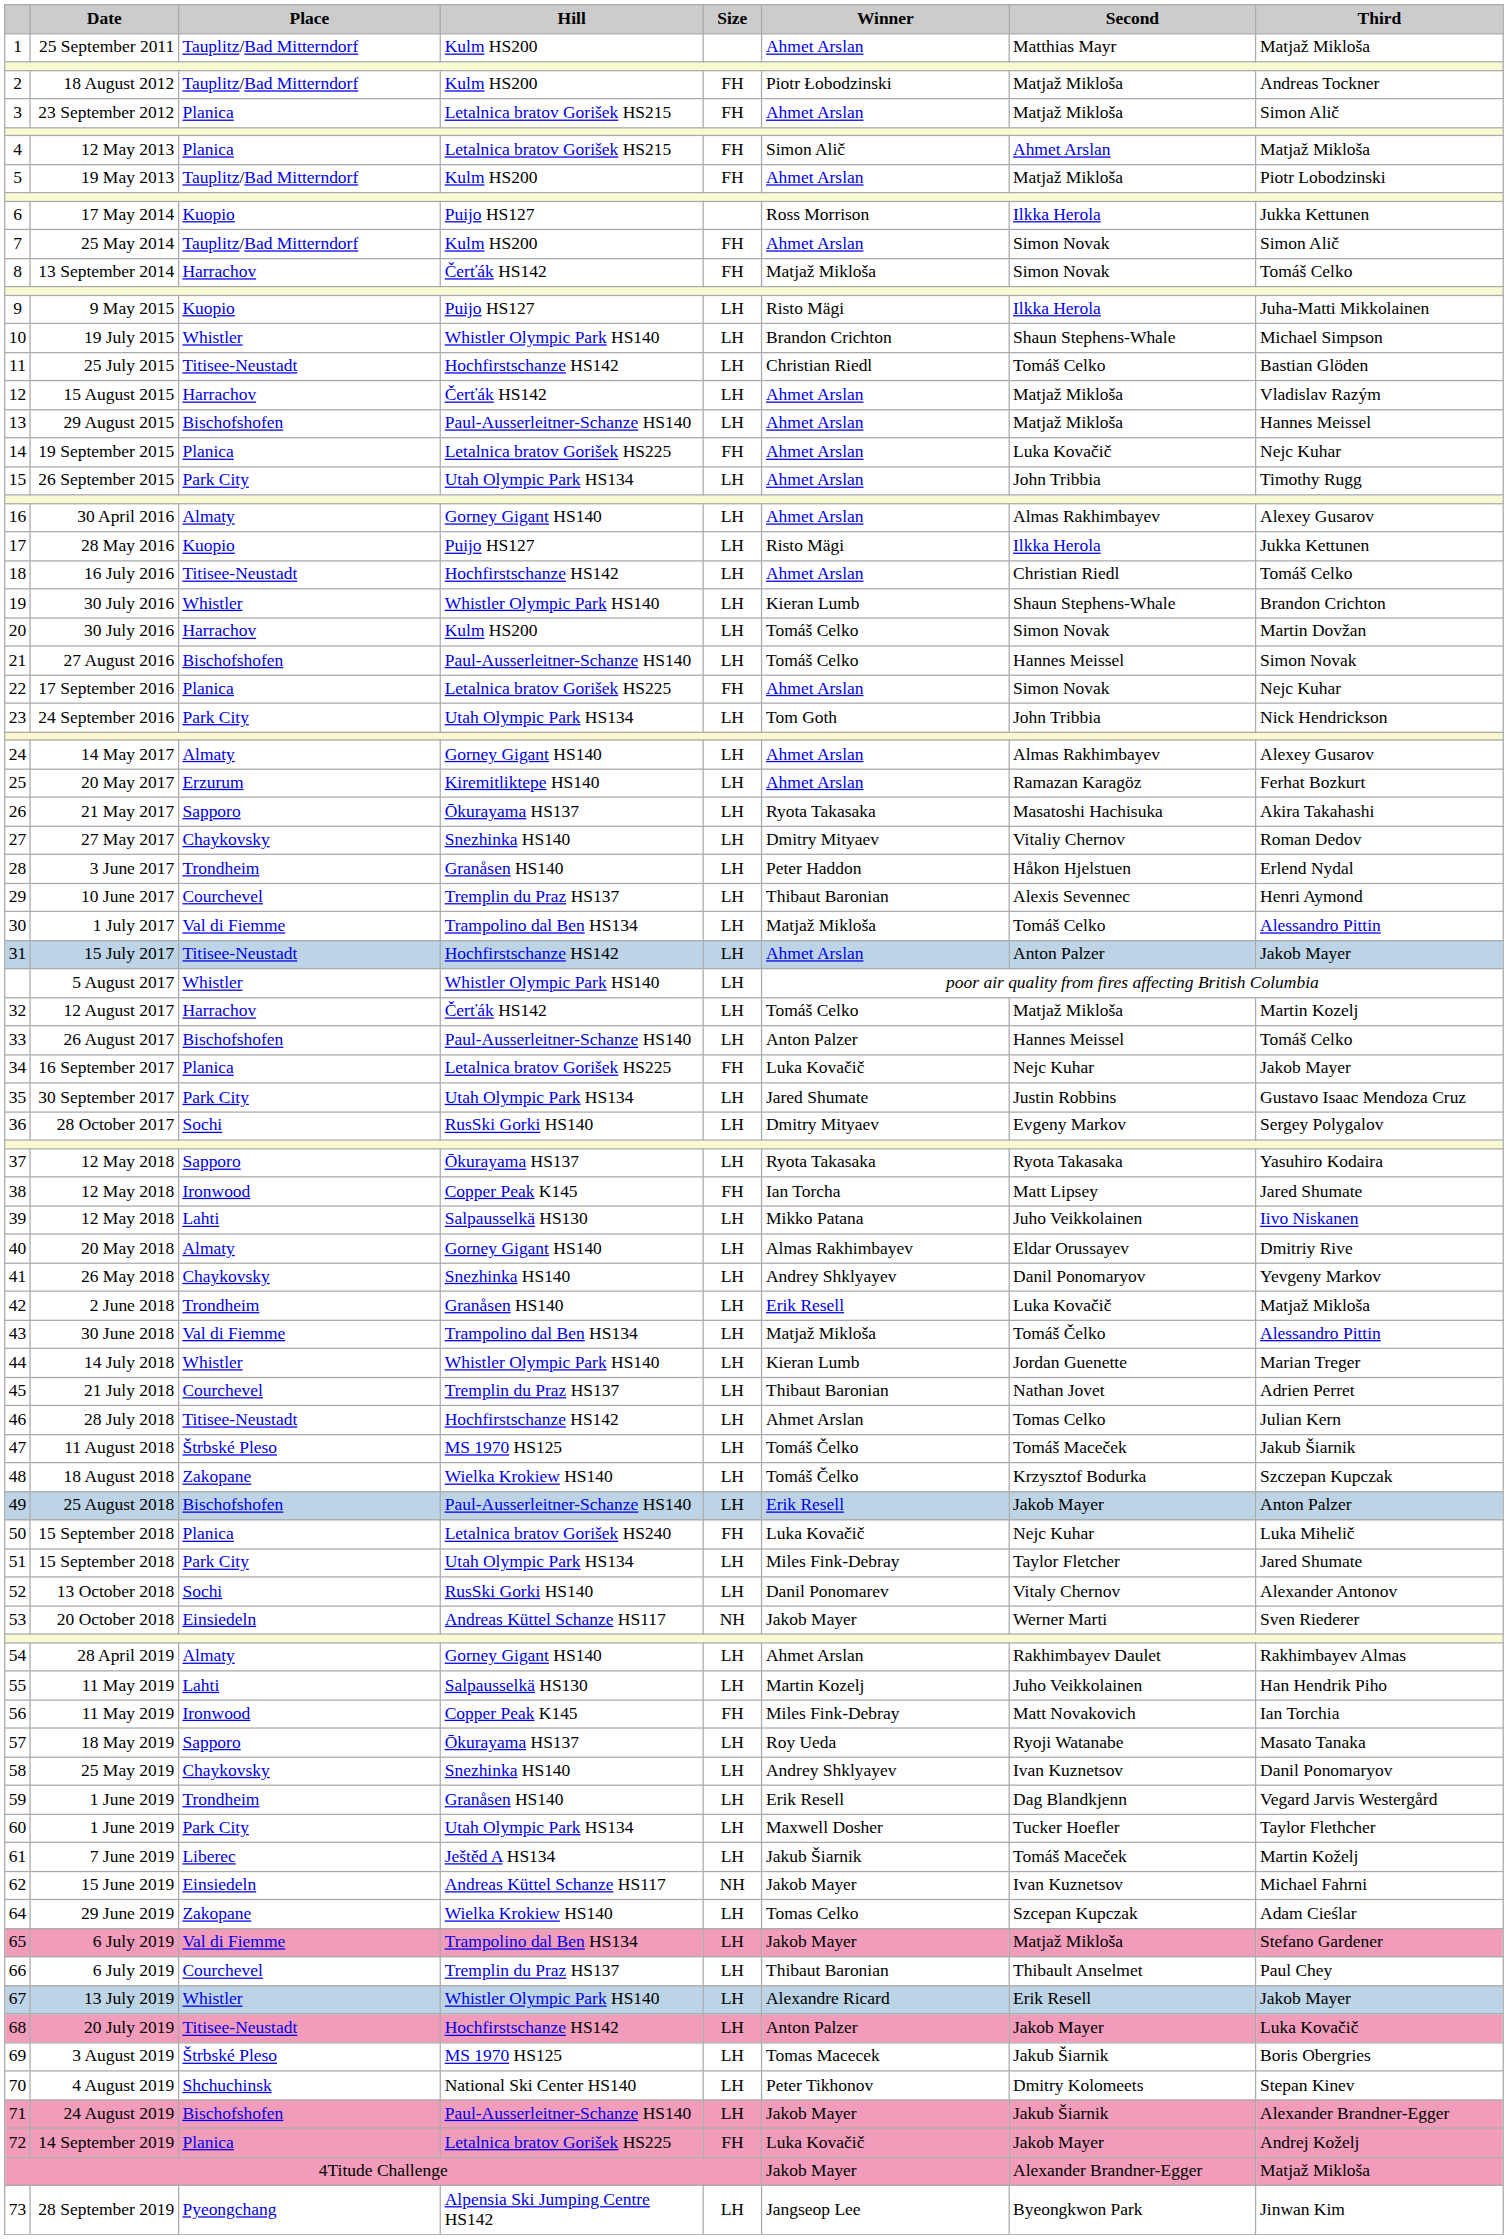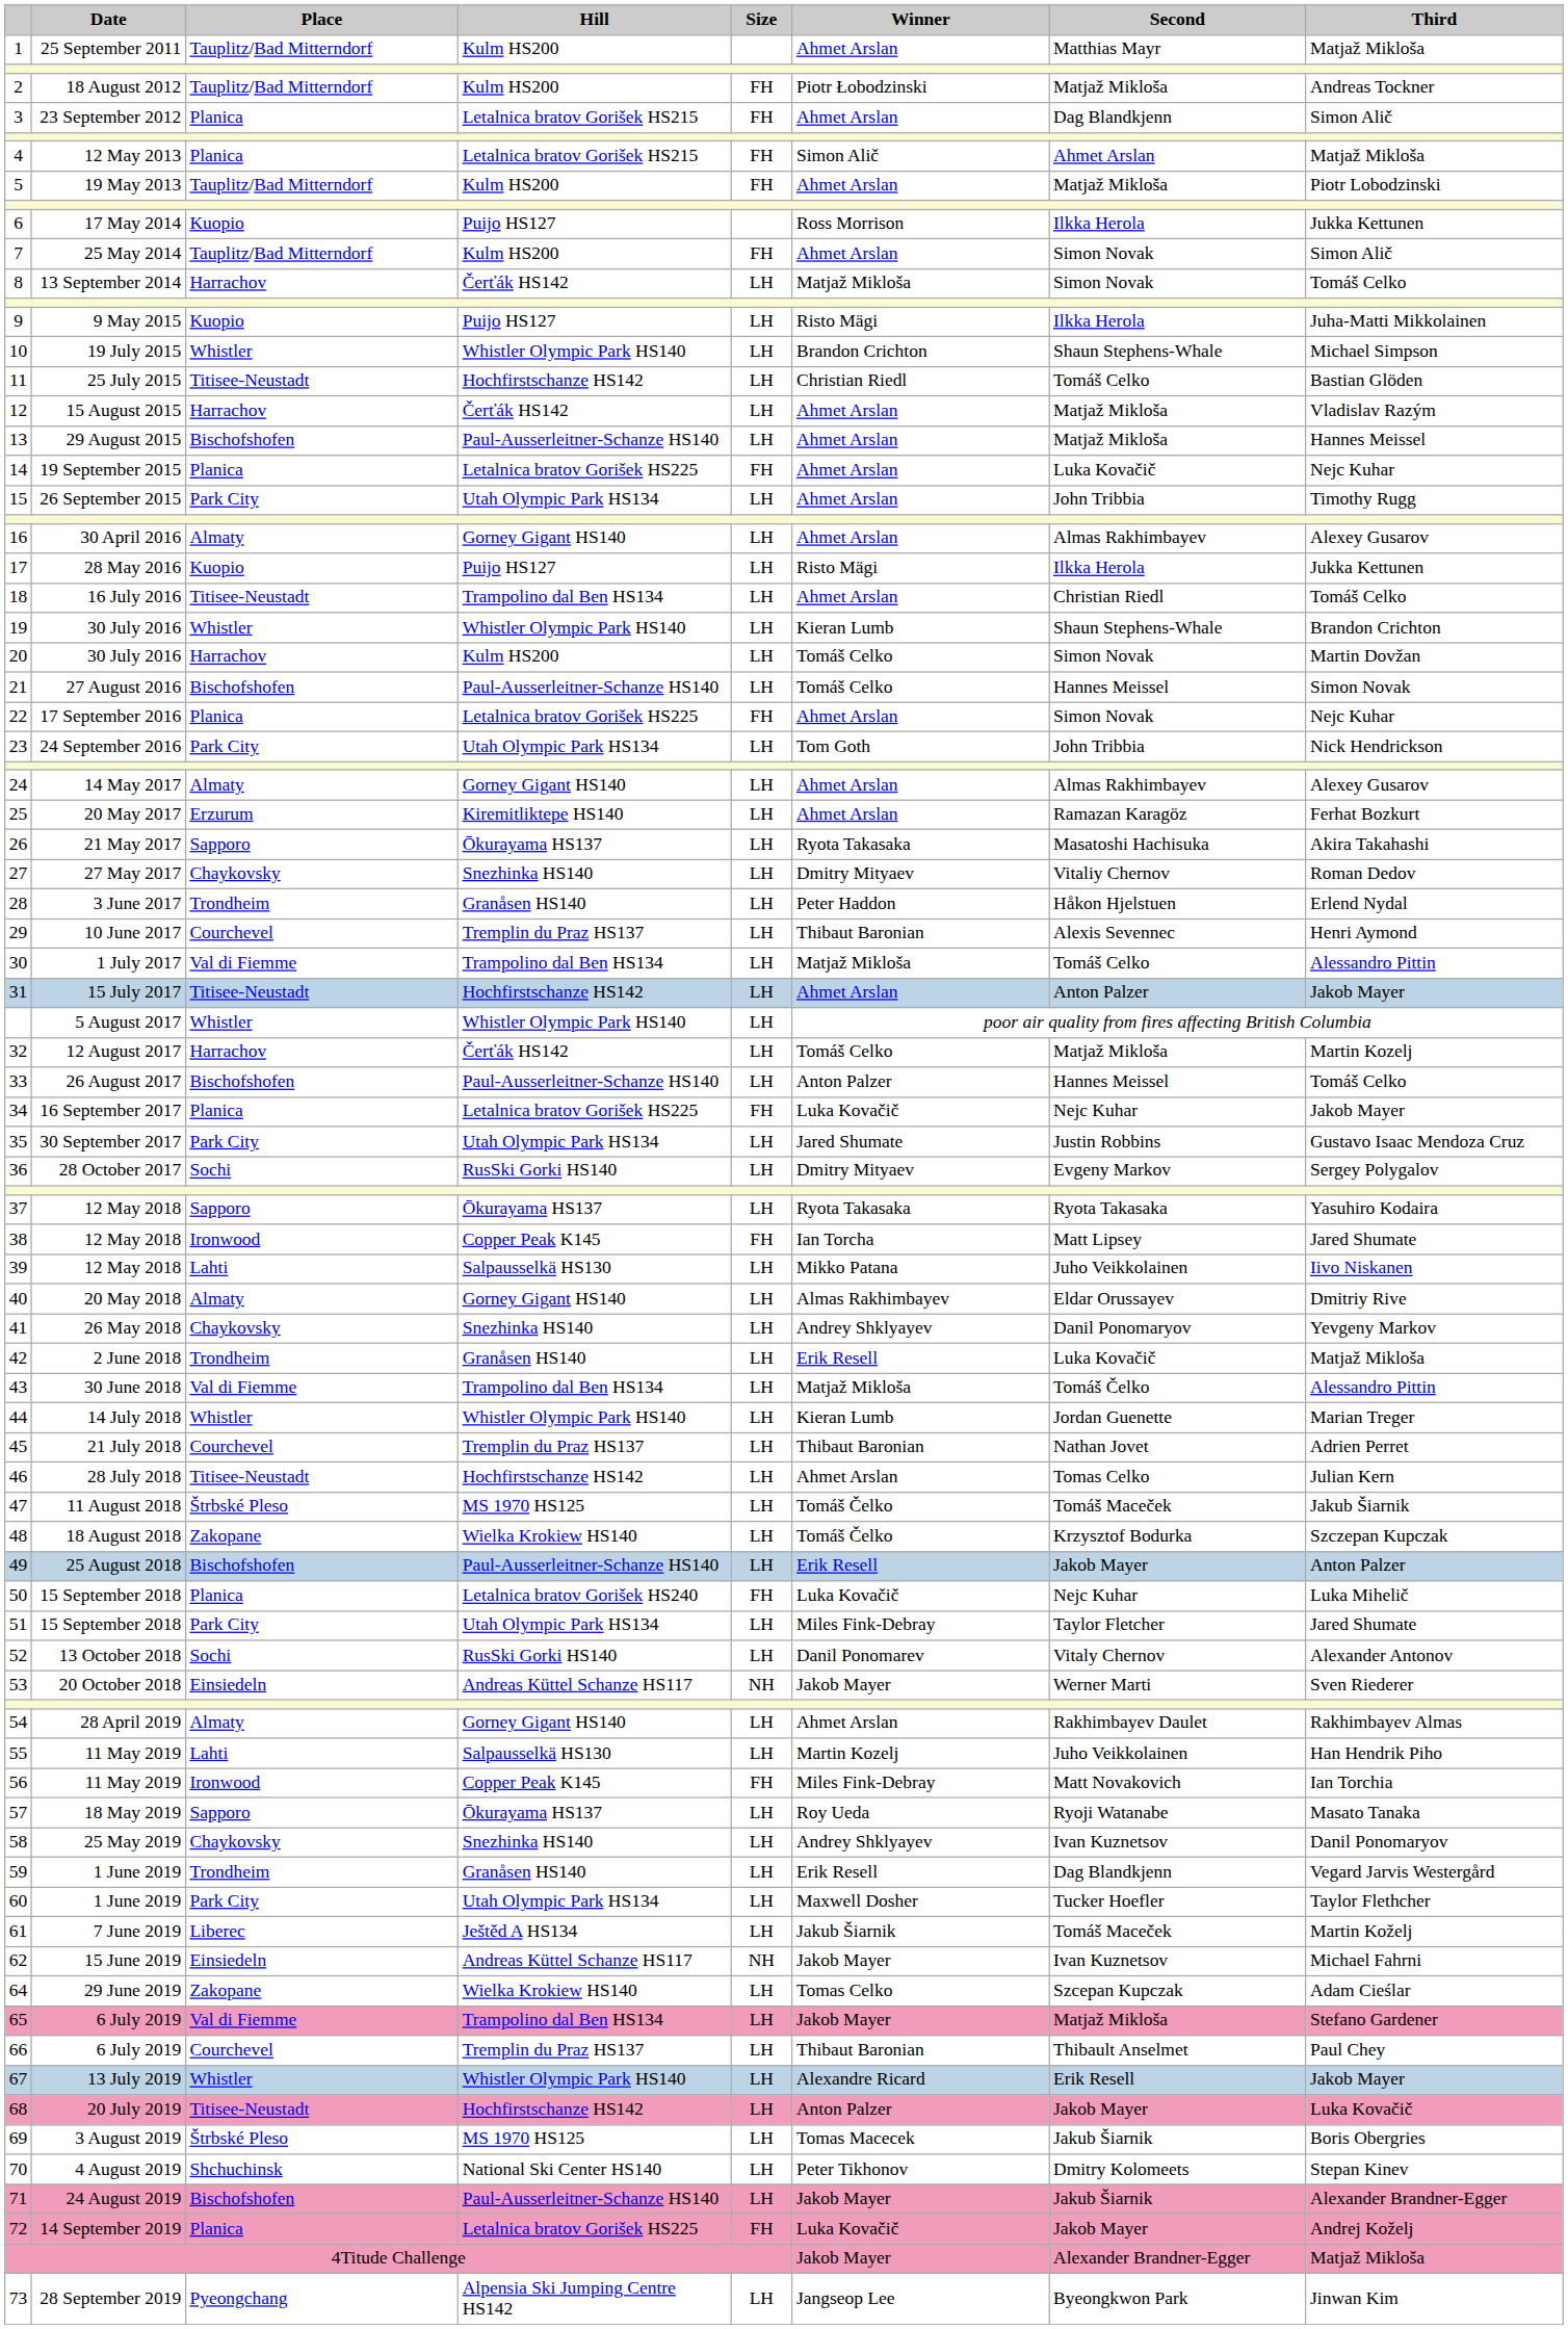3 | Second: Matjaž Mikloša -> Dag Blandkjenn
8 | Size: FH -> LH
18 | Hill: Hochfirstschanze HS142 -> Trampolino dal Ben HS134
